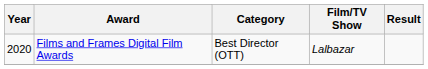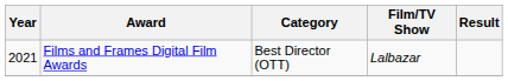Films and Frames Digital Film Awards | Year: 2020 -> 2021
